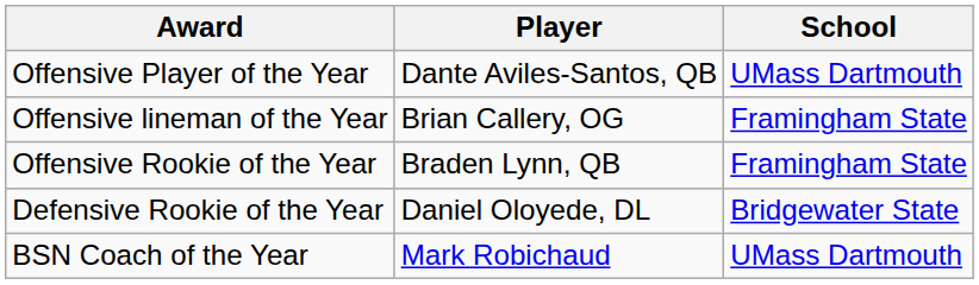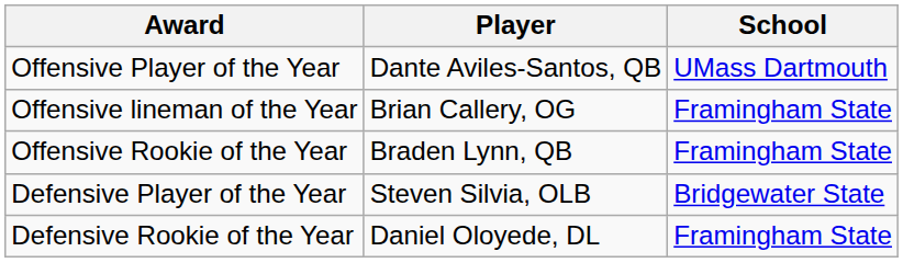+ row: Defensive Player of the Year | Steven Silvia, OLB | Bridgewater State
Defensive Rookie of the Year | School: Bridgewater State -> Framingham State
- row: BSN Coach of the Year | Mark Robichaud | UMass Dartmouth
